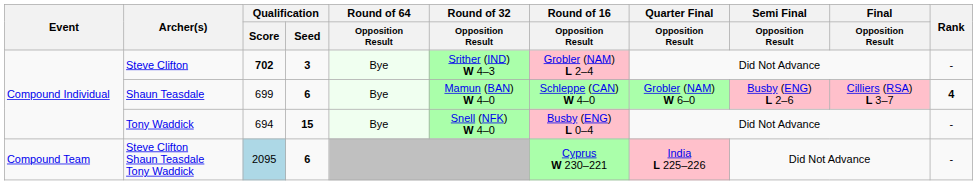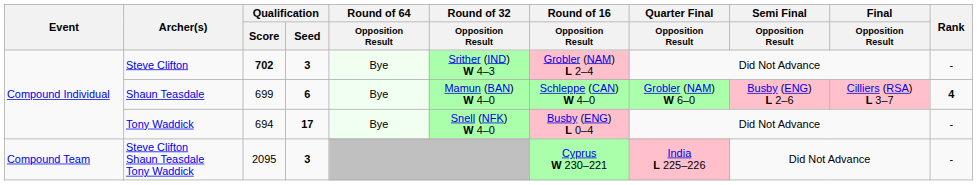Tony Waddick | Qualification / Seed: 15 -> 17
Steve Clifton Shaun Teasdale Tony Waddick | Qualification / Score: lightblue background -> no background
Steve Clifton Shaun Teasdale Tony Waddick | Qualification / Seed: 6 -> 3
